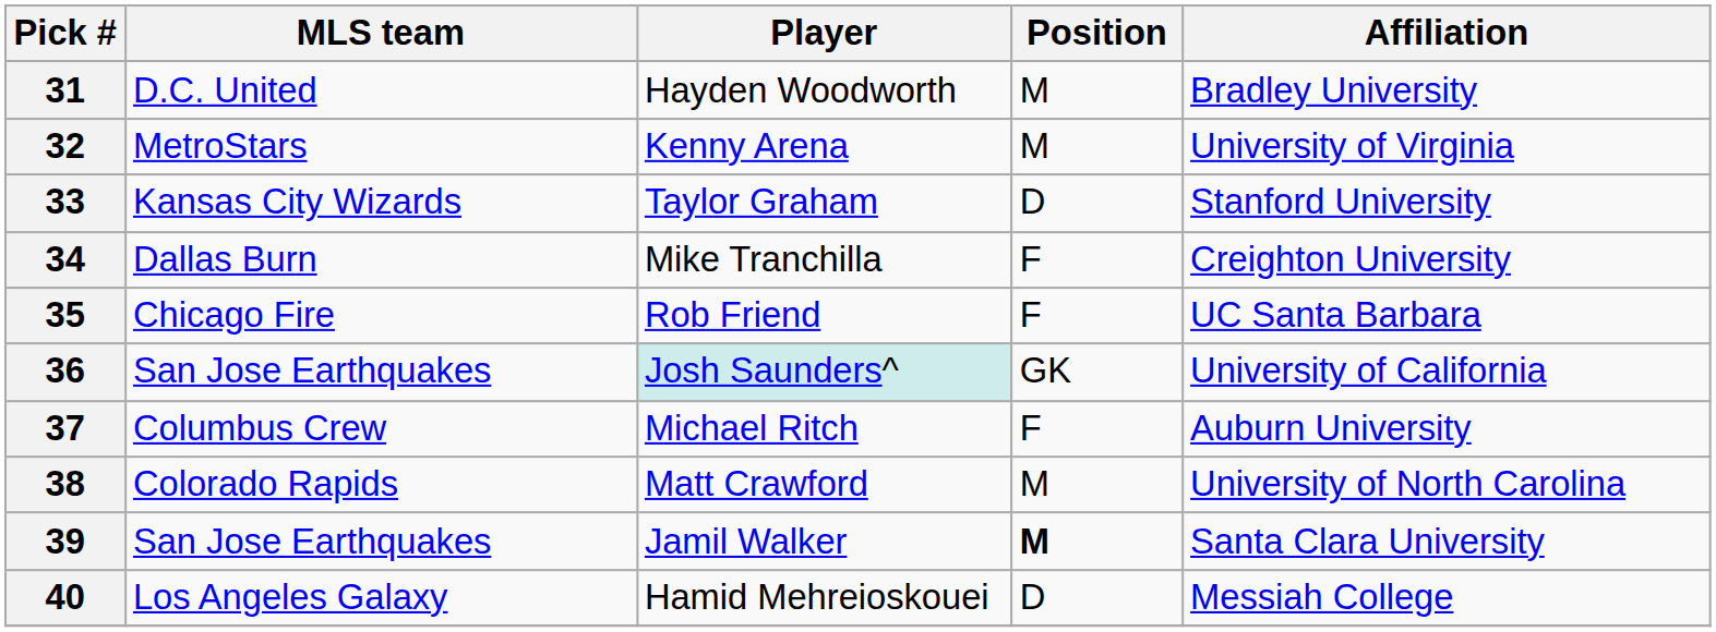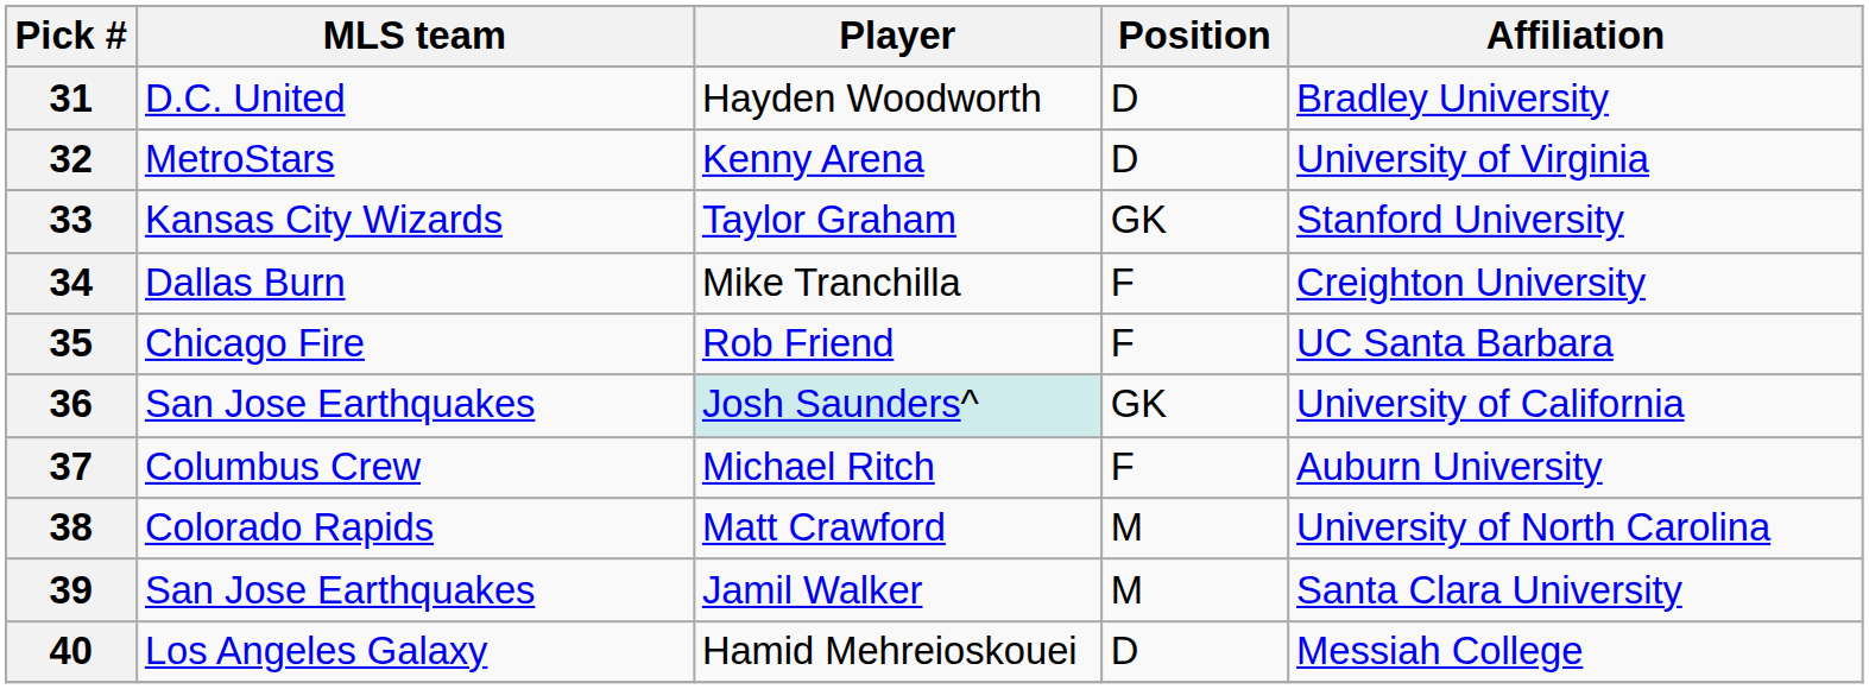31 | Position: M -> D
32 | Position: M -> D
33 | Position: D -> GK
39 | Position: bold -> normal
